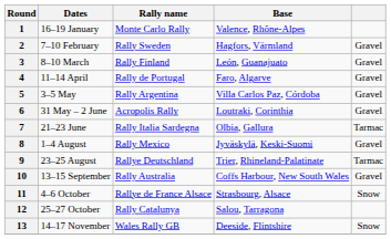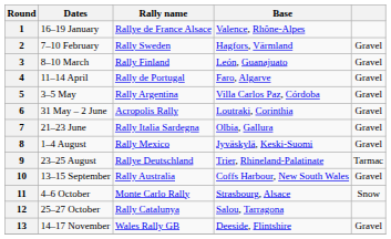1 | Rally name: Monte Carlo Rally -> Rallye de France Alsace
7 | column 5: Tarmac -> Gravel
11 | Rally name: Rallye de France Alsace -> Monte Carlo Rally
13 | column 5: Snow -> Gravel
